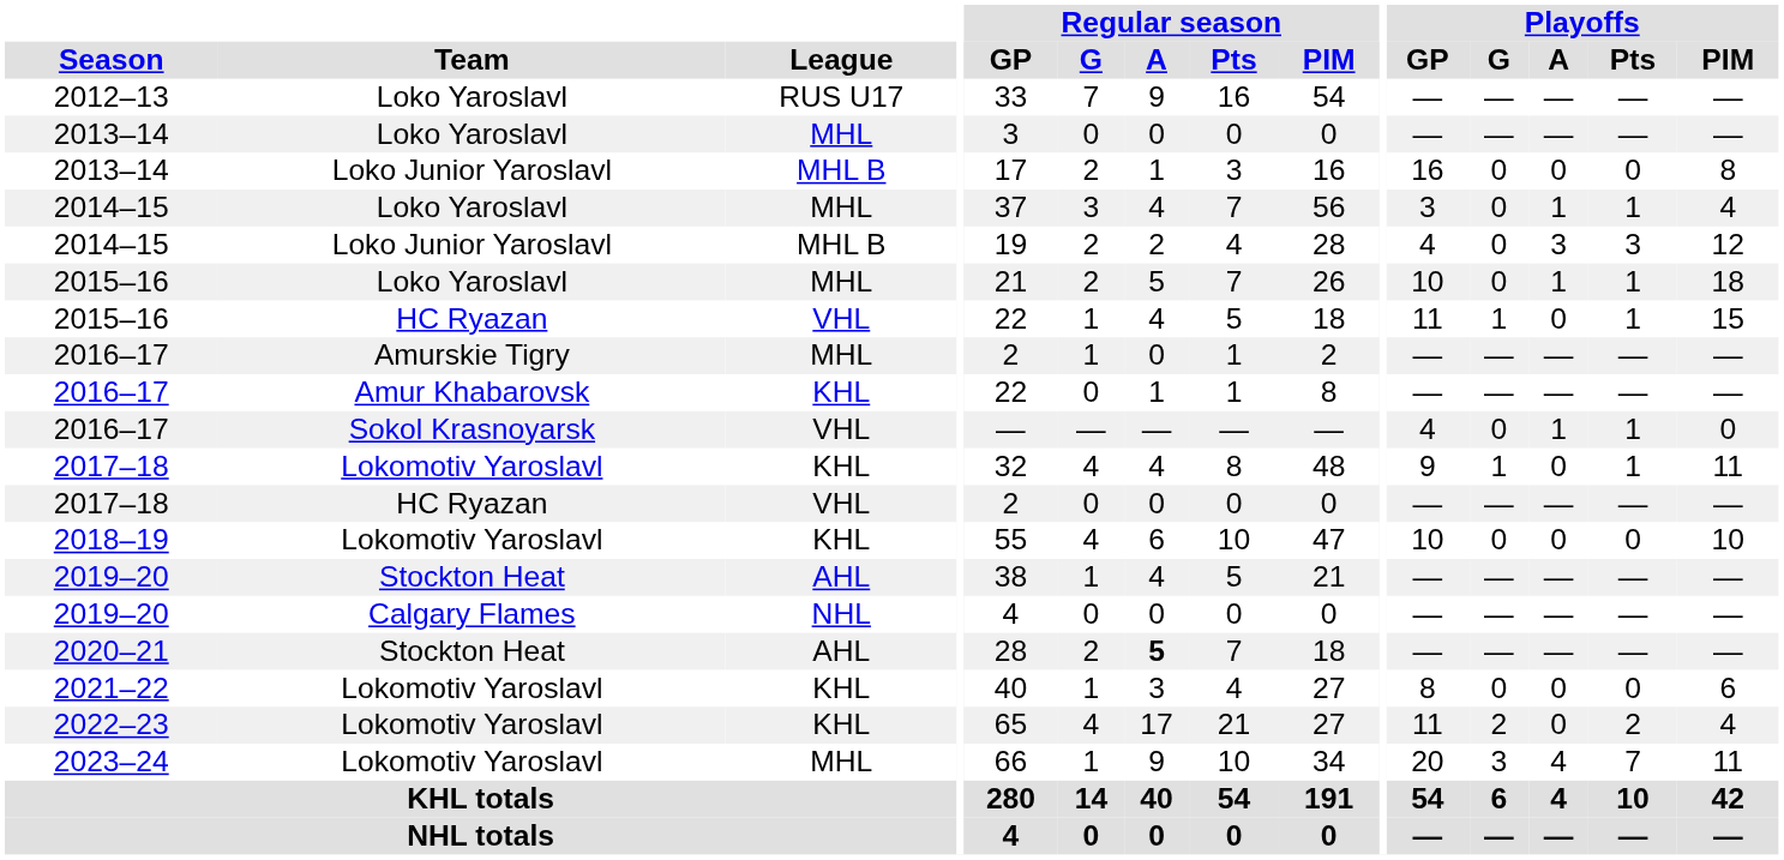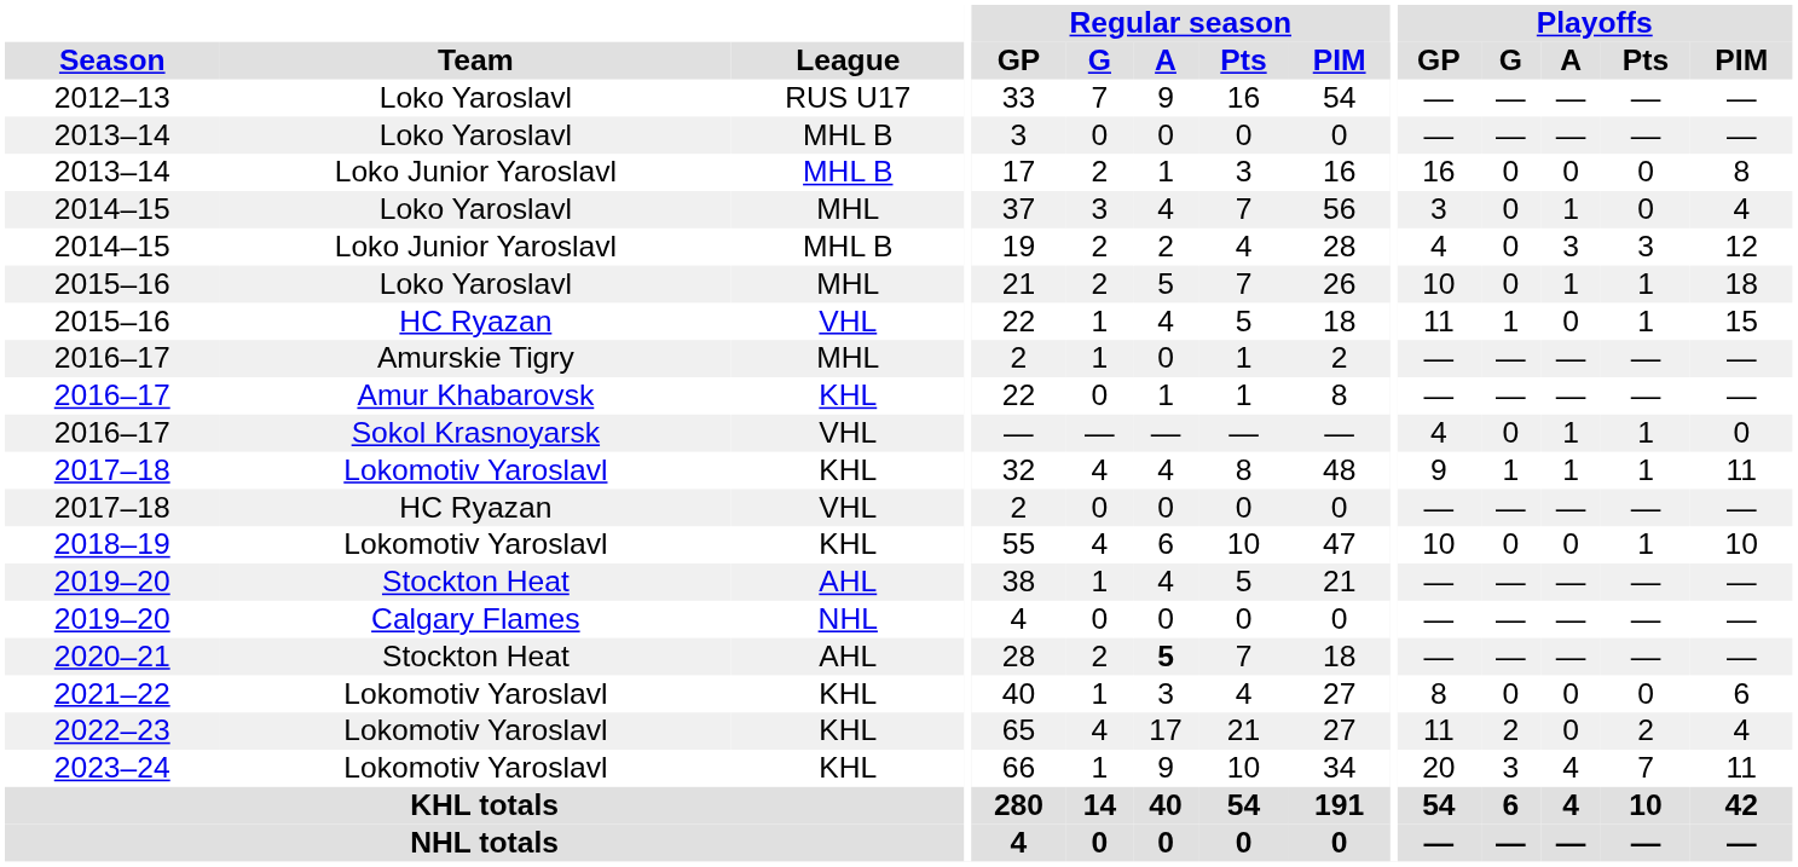2013–14 / Loko Yaroslavl | League: MHL -> MHL B
2014–15 / Loko Yaroslavl | Playoffs / Pts: 1 -> 0
2017–18 / Lokomotiv Yaroslavl | Playoffs / A: 0 -> 1
2018–19 | Playoffs / Pts: 0 -> 1
2023–24 | League: MHL -> KHL
